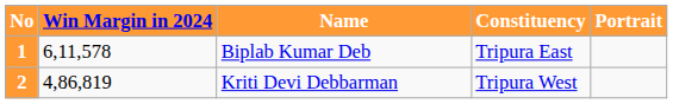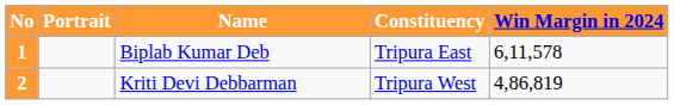columns swapped: Portrait <-> Win Margin in 2024
